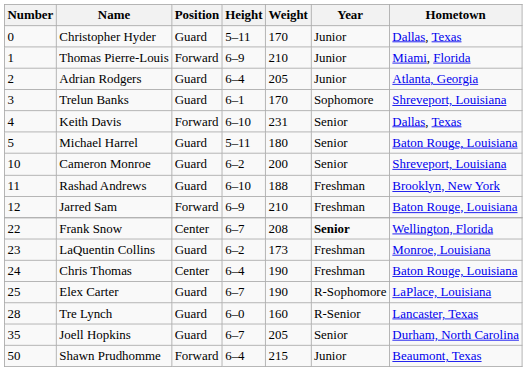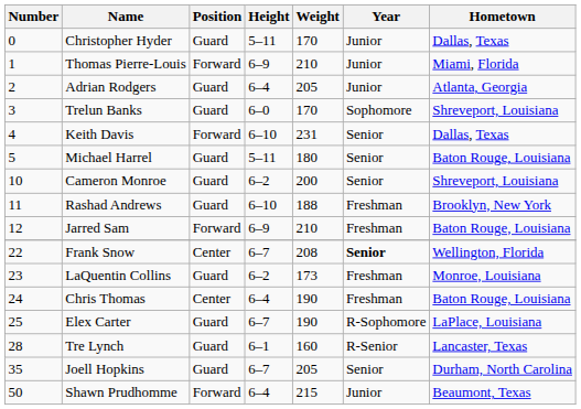Trelun Banks | Height: 6–1 -> 6–0
Tre Lynch | Height: 6–0 -> 6–1
